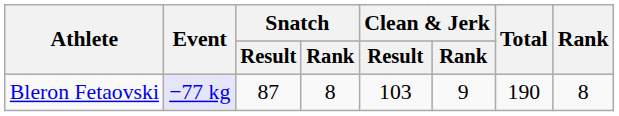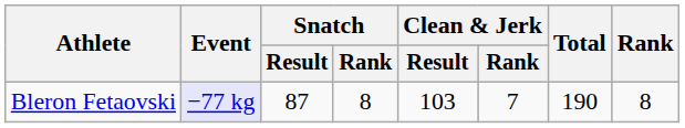Bleron Fetaovski | Clean & Jerk / Rank: 9 -> 7
